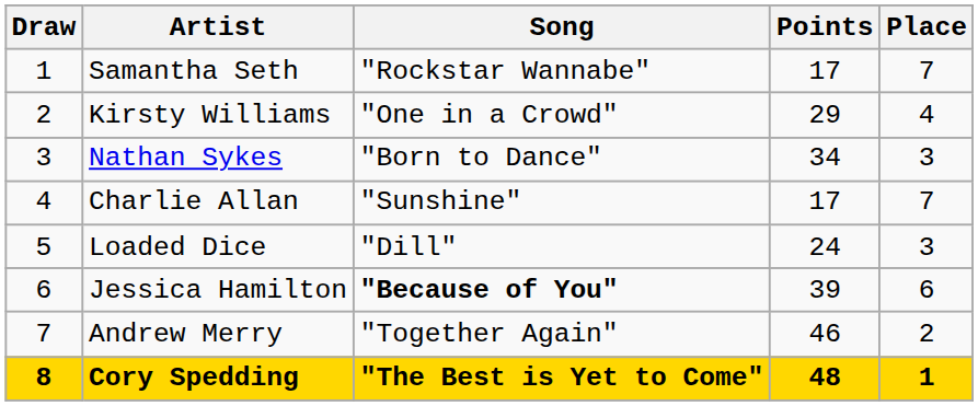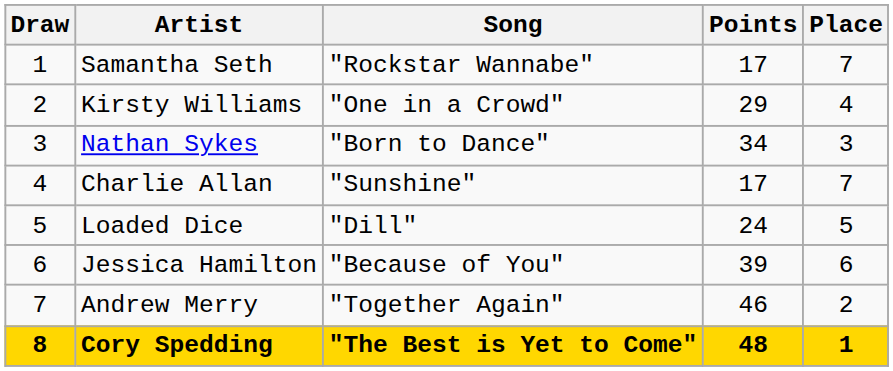Loaded Dice | Place: 3 -> 5
Jessica Hamilton | Song: bold -> normal
